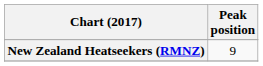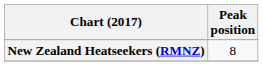New Zealand Heatseekers (RMNZ) | Peak position: 9 -> 8
